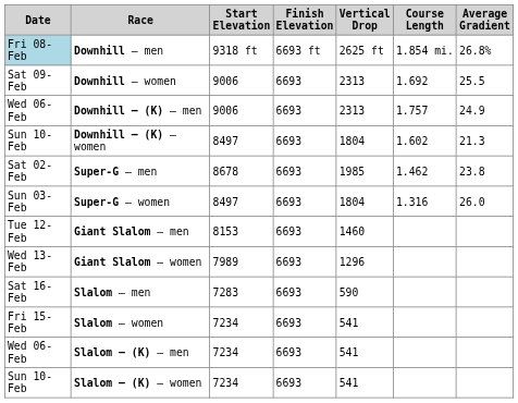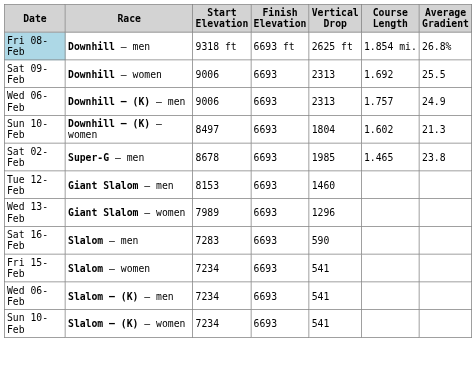Super-G – men | Course Length: 1.462 -> 1.465
- row: Sun 03-Feb | Super-G – women | 8497 | 6693 | 1804 | 1.316 | 26.0
